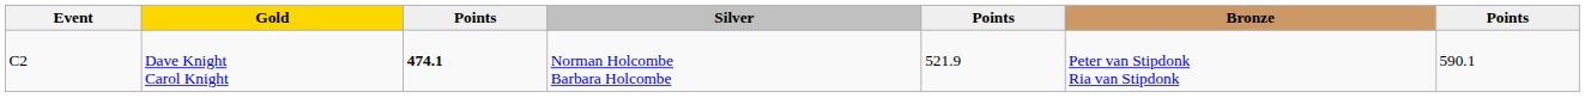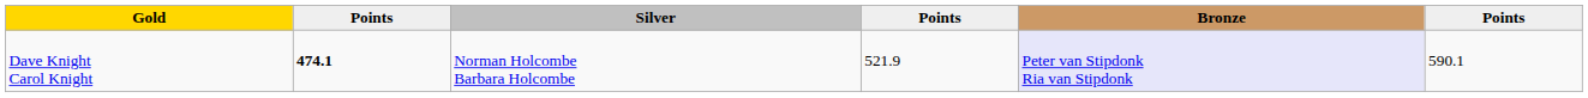- column: Event | C2
Dave Knight Carol Knight | Bronze: no background -> lavender background
